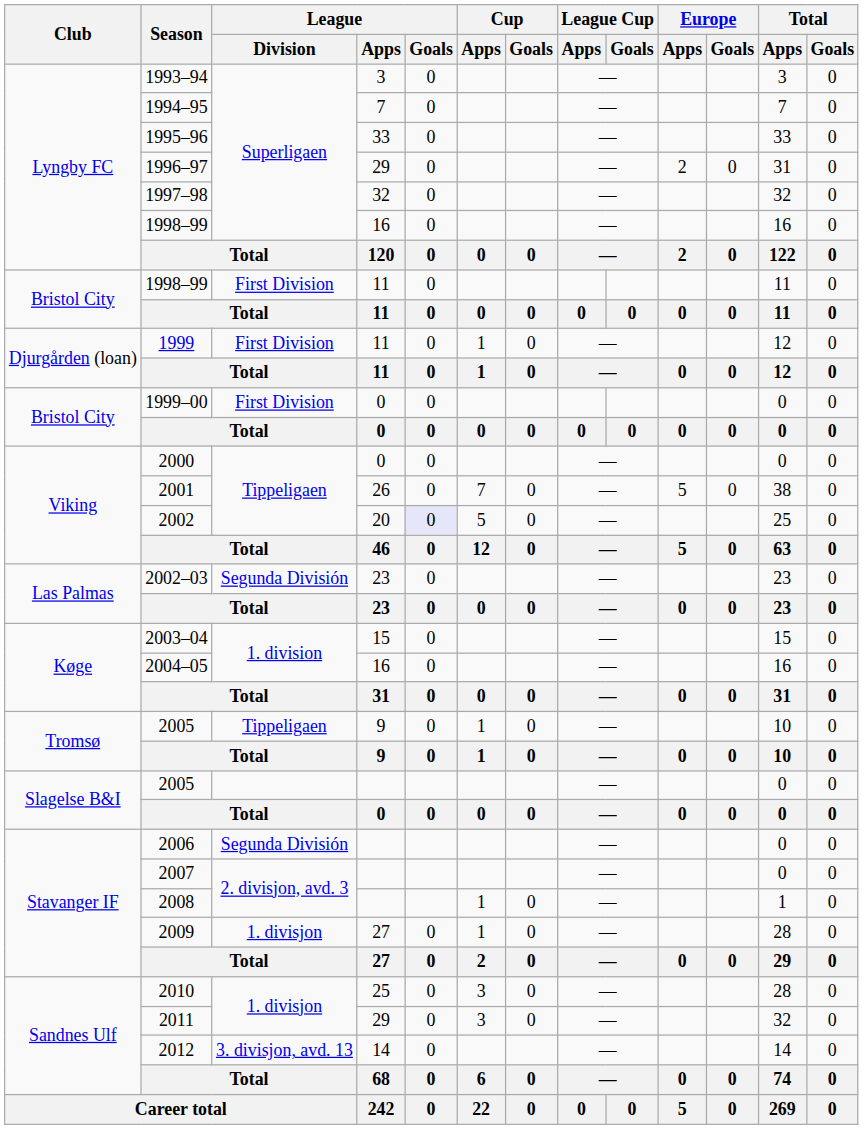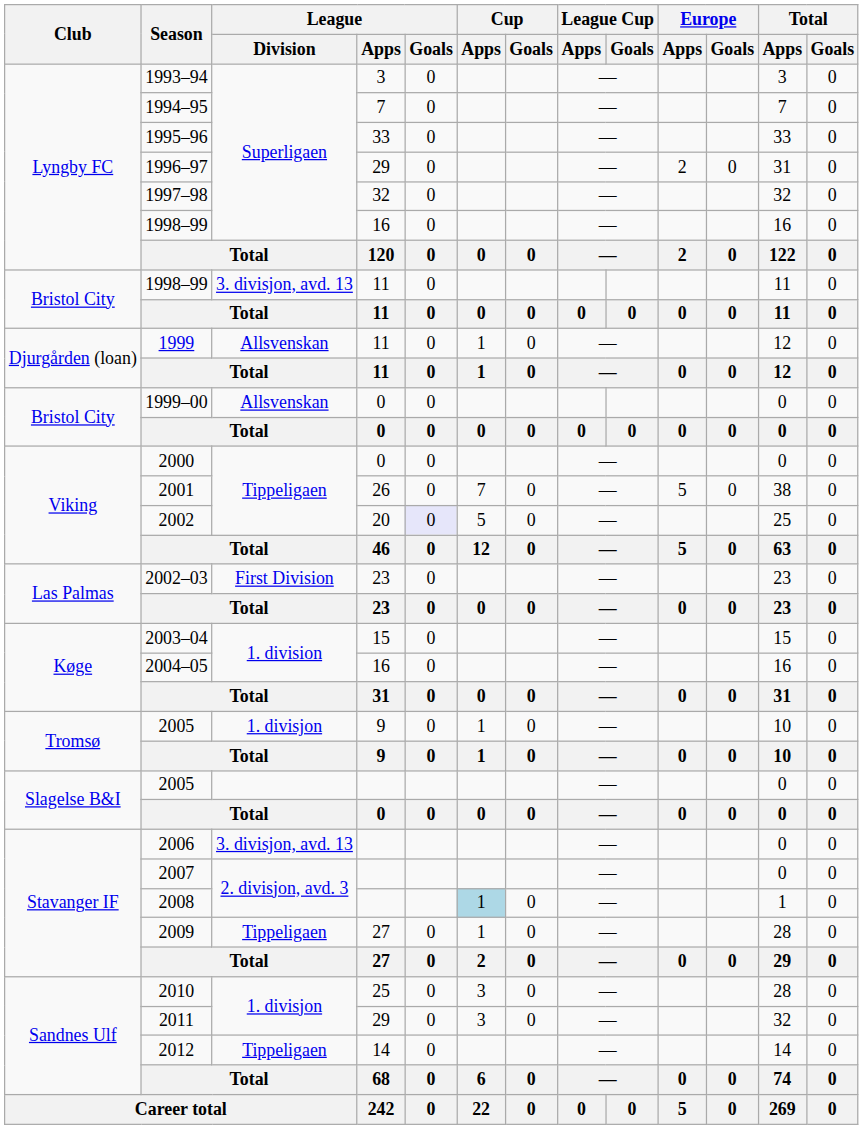1998–99 / 11 | League / Division: First Division -> 3. divisjon, avd. 13
1999 | League / Division: First Division -> Allsvenskan
1999–00 | League / Division: First Division -> Allsvenskan
2002–03 | League / Division: Segunda División -> First Division
2005 / 9 | League / Division: Tippeligaen -> 1. divisjon
2006 | League / Division: Segunda División -> 3. divisjon, avd. 13
2008 | Cup / Apps: no background -> lightblue background
2009 | League / Division: 1. divisjon -> Tippeligaen
2012 | League / Division: 3. divisjon, avd. 13 -> Tippeligaen
